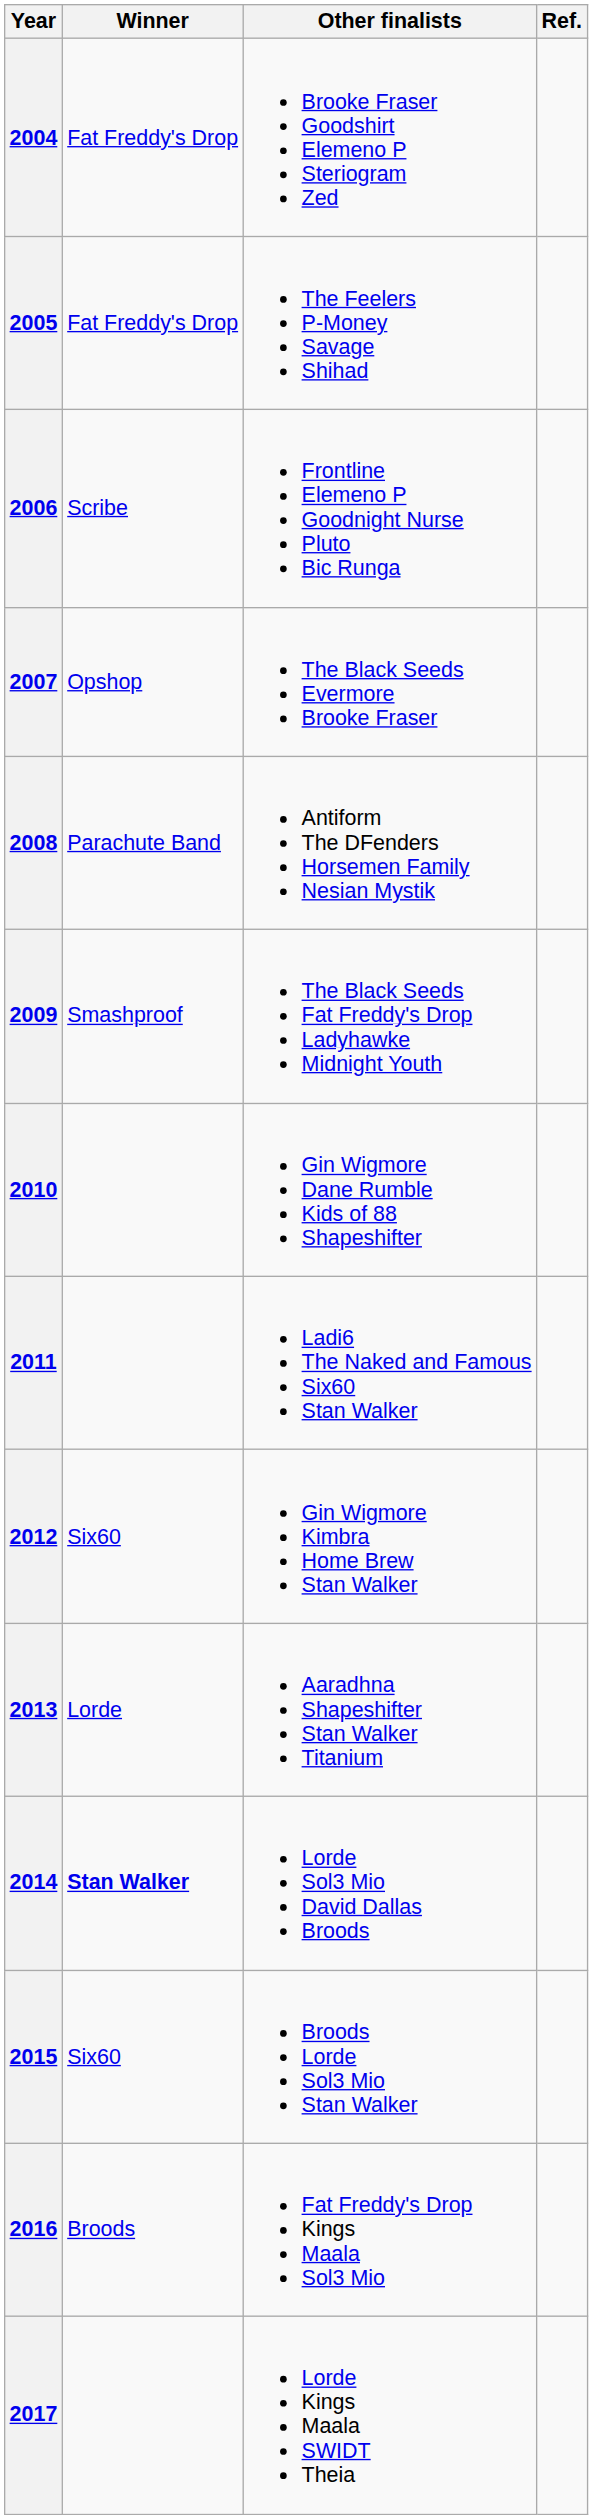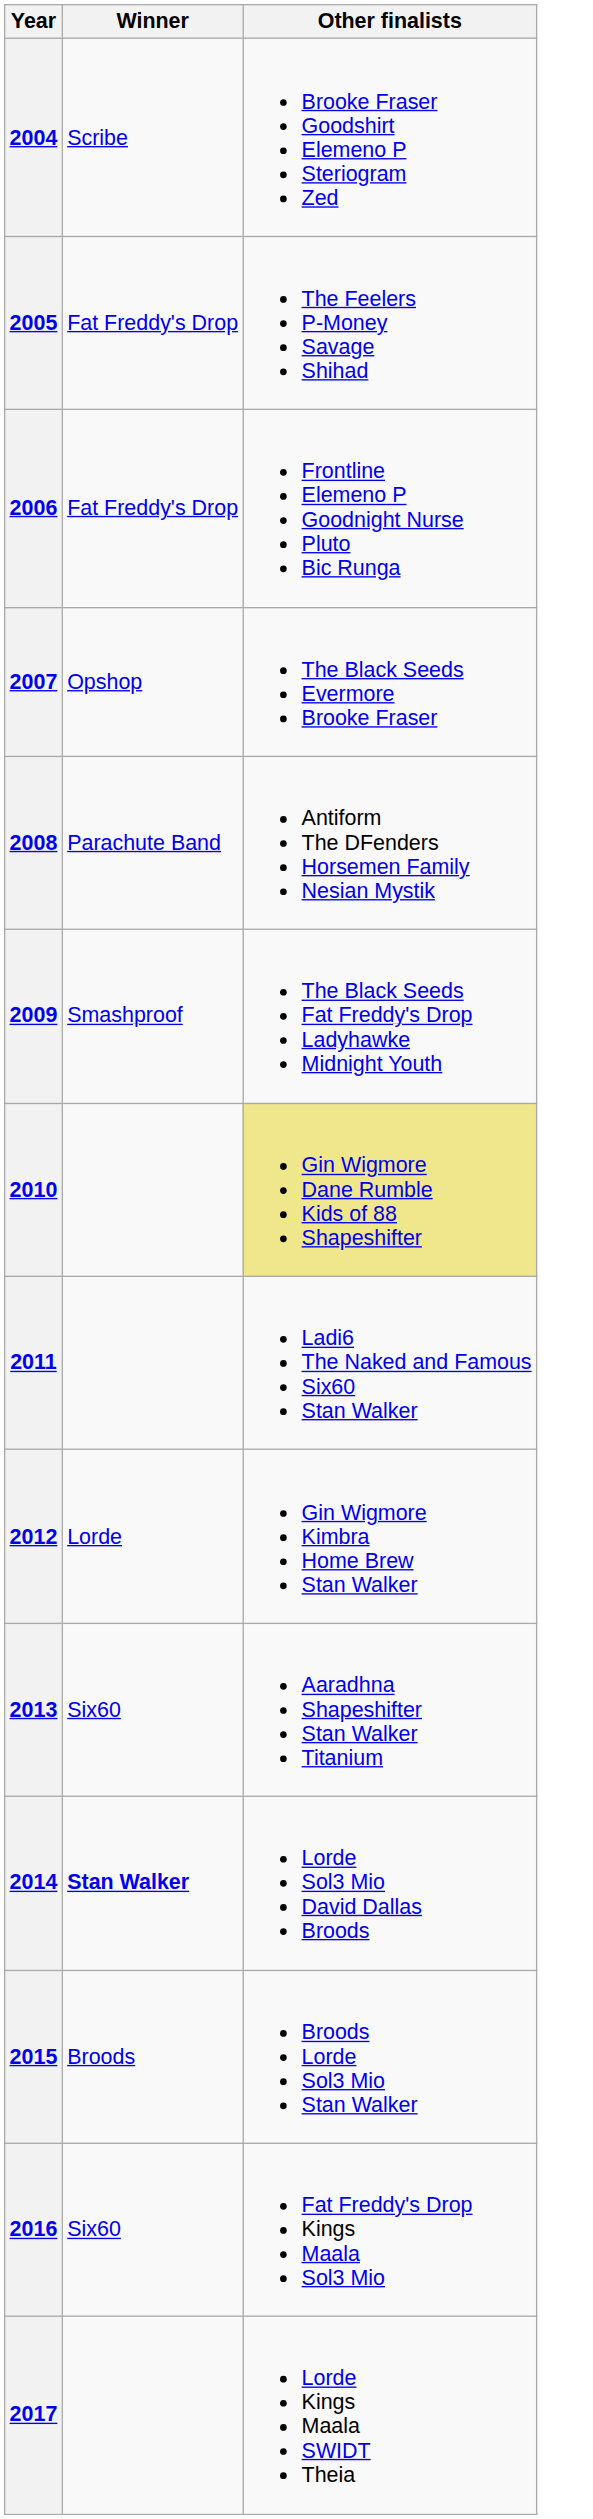- column: Ref.
2004 | Winner: Fat Freddy's Drop -> Scribe
2006 | Winner: Scribe -> Fat Freddy's Drop
2010 | Other finalists: no background -> khaki background
2012 | Winner: Six60 -> Lorde
2013 | Winner: Lorde -> Six60
2015 | Winner: Six60 -> Broods
2016 | Winner: Broods -> Six60
